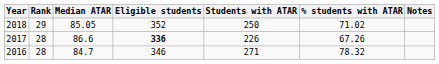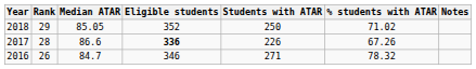2016 | Rank: 28 -> 26
